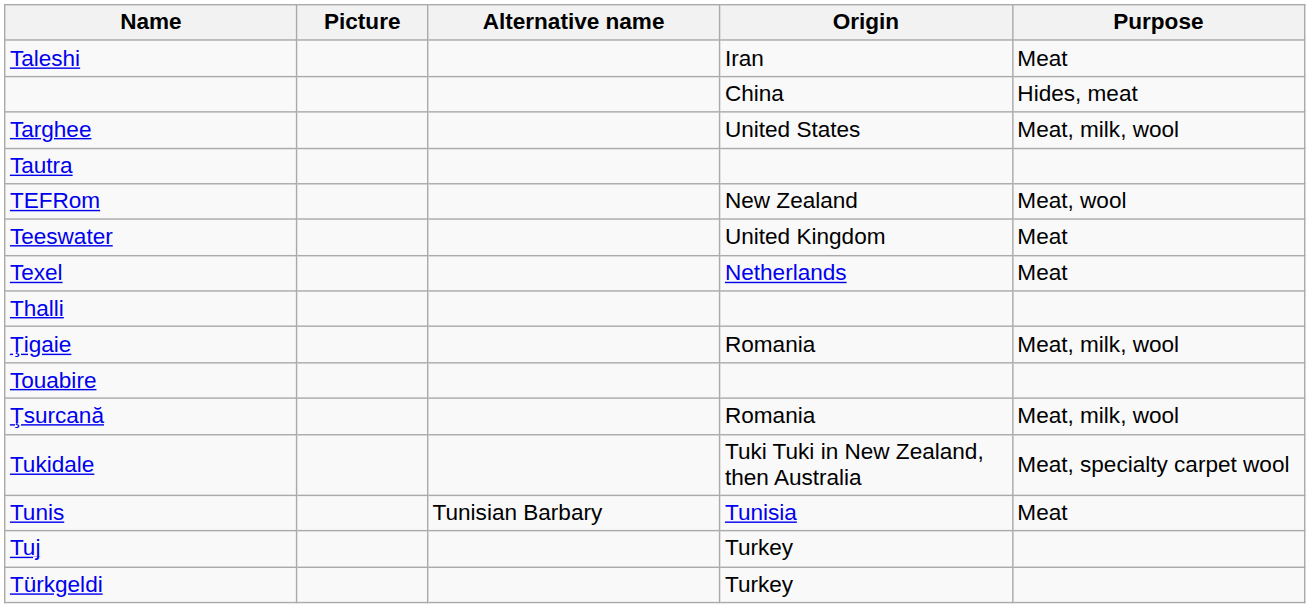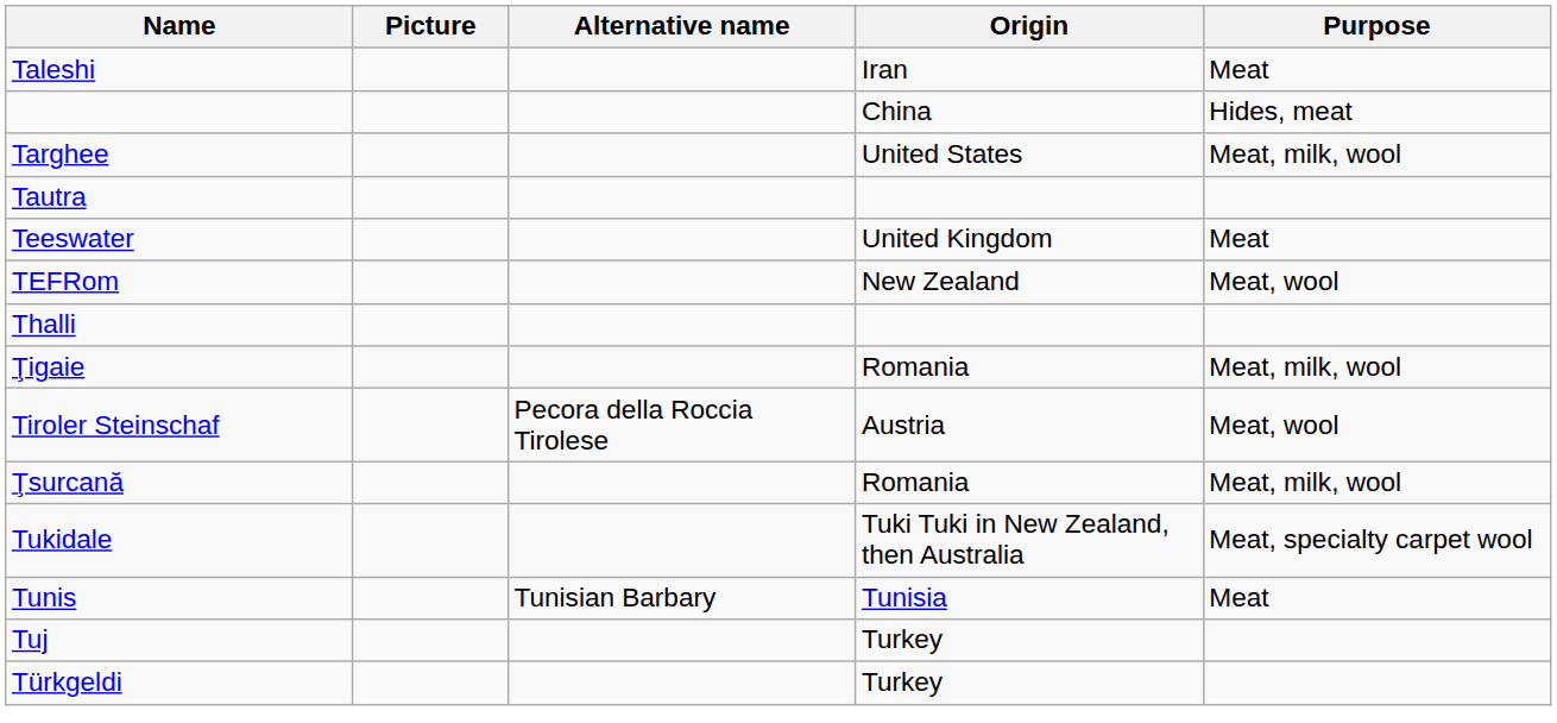rows swapped: Teeswater <-> TEFRom
- row: Texel | Netherlands | Meat
+ row: Tiroler Steinschaf | Pecora della Roccia Tirolese | Austria | Meat, wool
- row: Touabire
